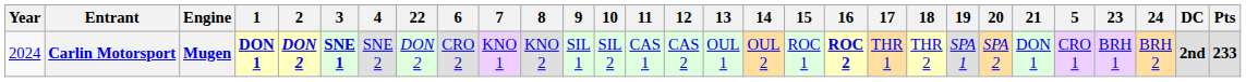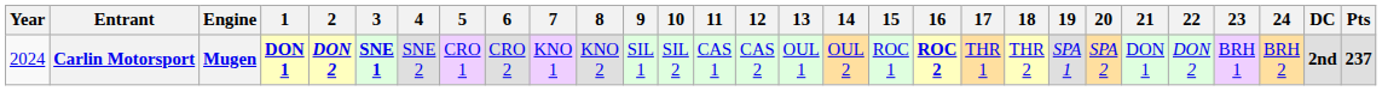columns swapped: 5 <-> 22
Carlin Motorsport | Pts: 233 -> 237
